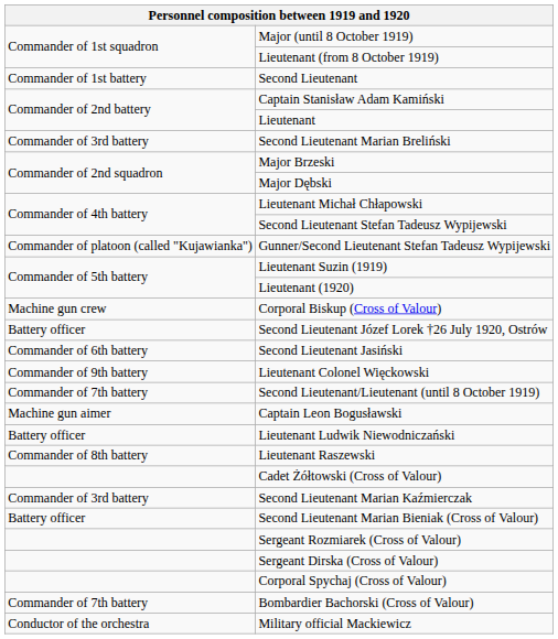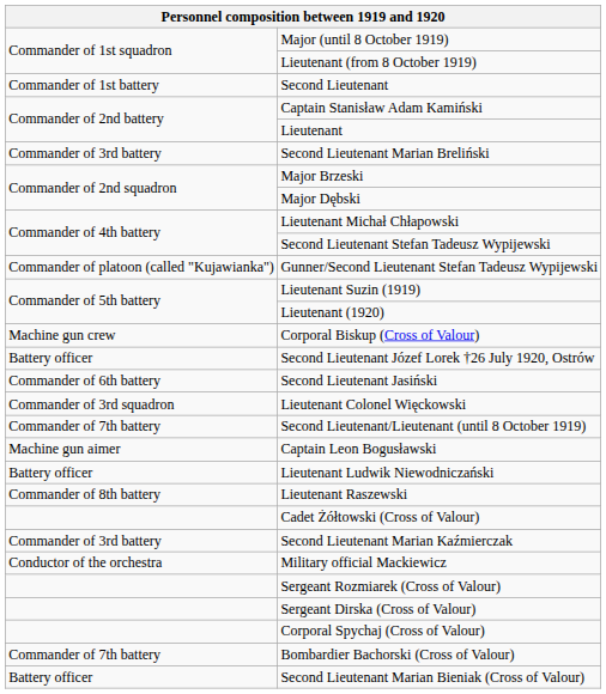Lieutenant Colonel Więckowski | column 1: Commander of 9th battery -> Commander of 3rd squadron
rows swapped: Second Lieutenant Marian Bieniak (Cross of Valour) <-> Military official Mackiewicz
